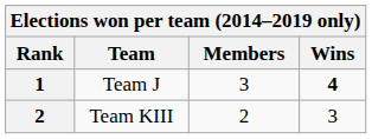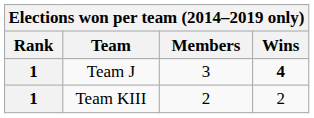Team KIII | Rank: 2 -> 1
Team KIII | Wins: 3 -> 2
